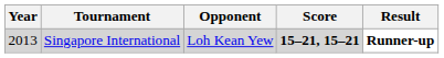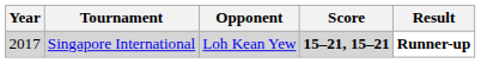Singapore International | Year: 2013 -> 2017
